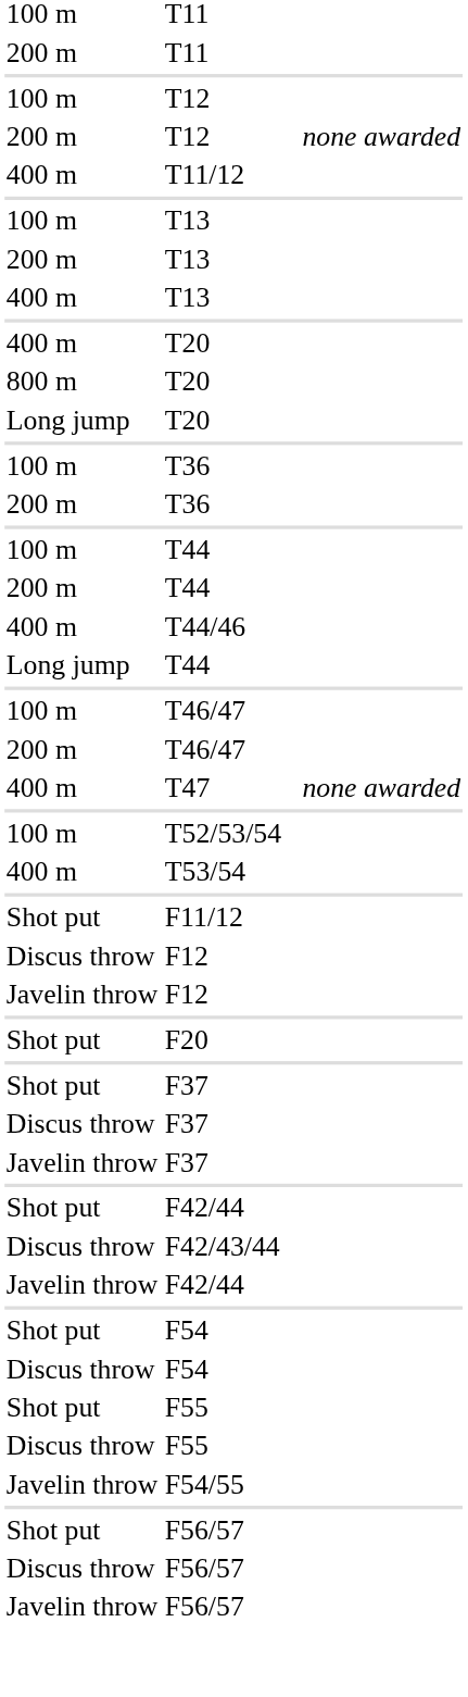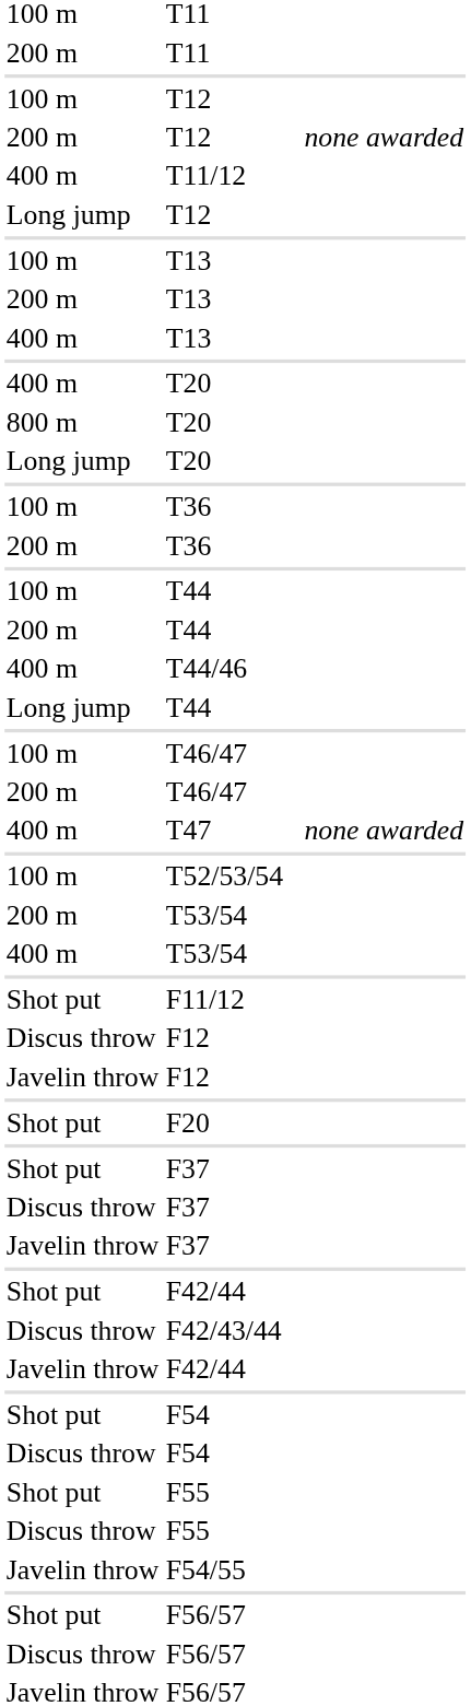+ row: Long jump | T12
+ row: 200 m | T53/54
